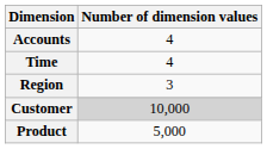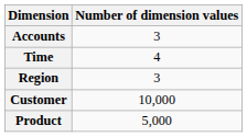Accounts | Number of dimension values: 4 -> 3
Customer | Number of dimension values: lightgrey background -> no background
